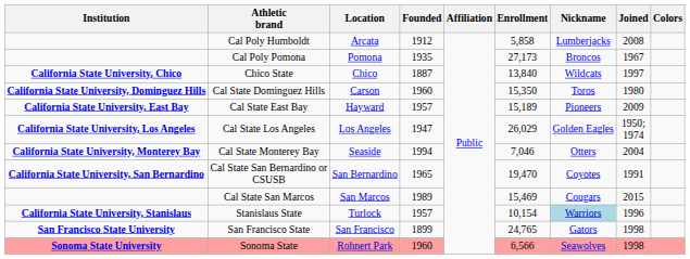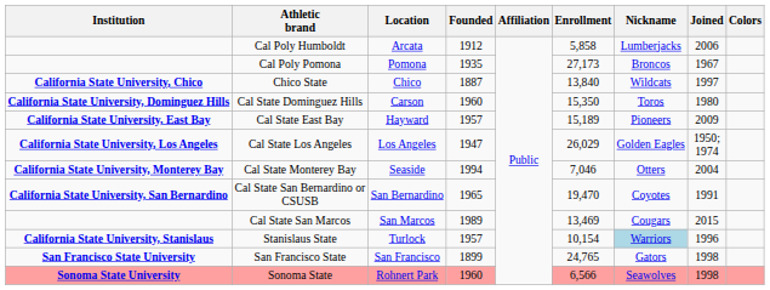Cal Poly Humboldt | Joined: 2008 -> 2006
Cal State San Marcos | Enrollment: 15,469 -> 13,469
